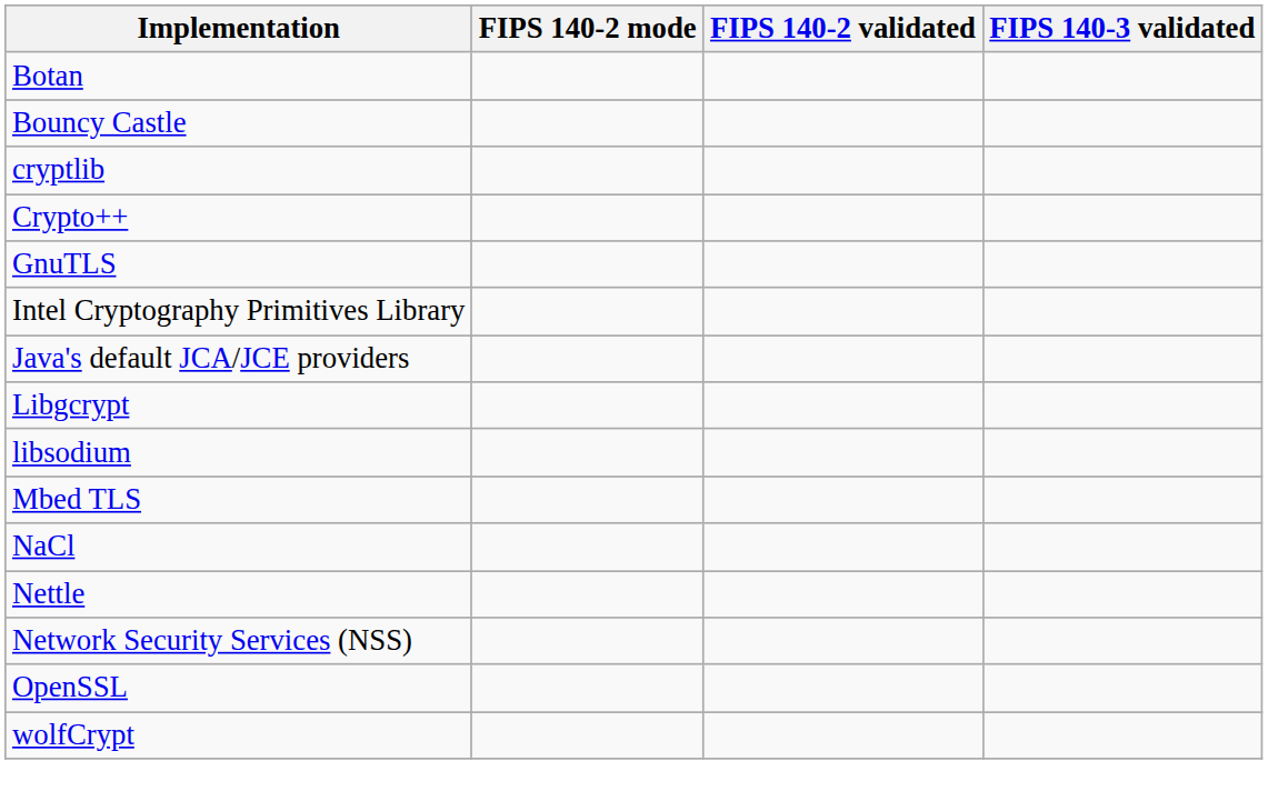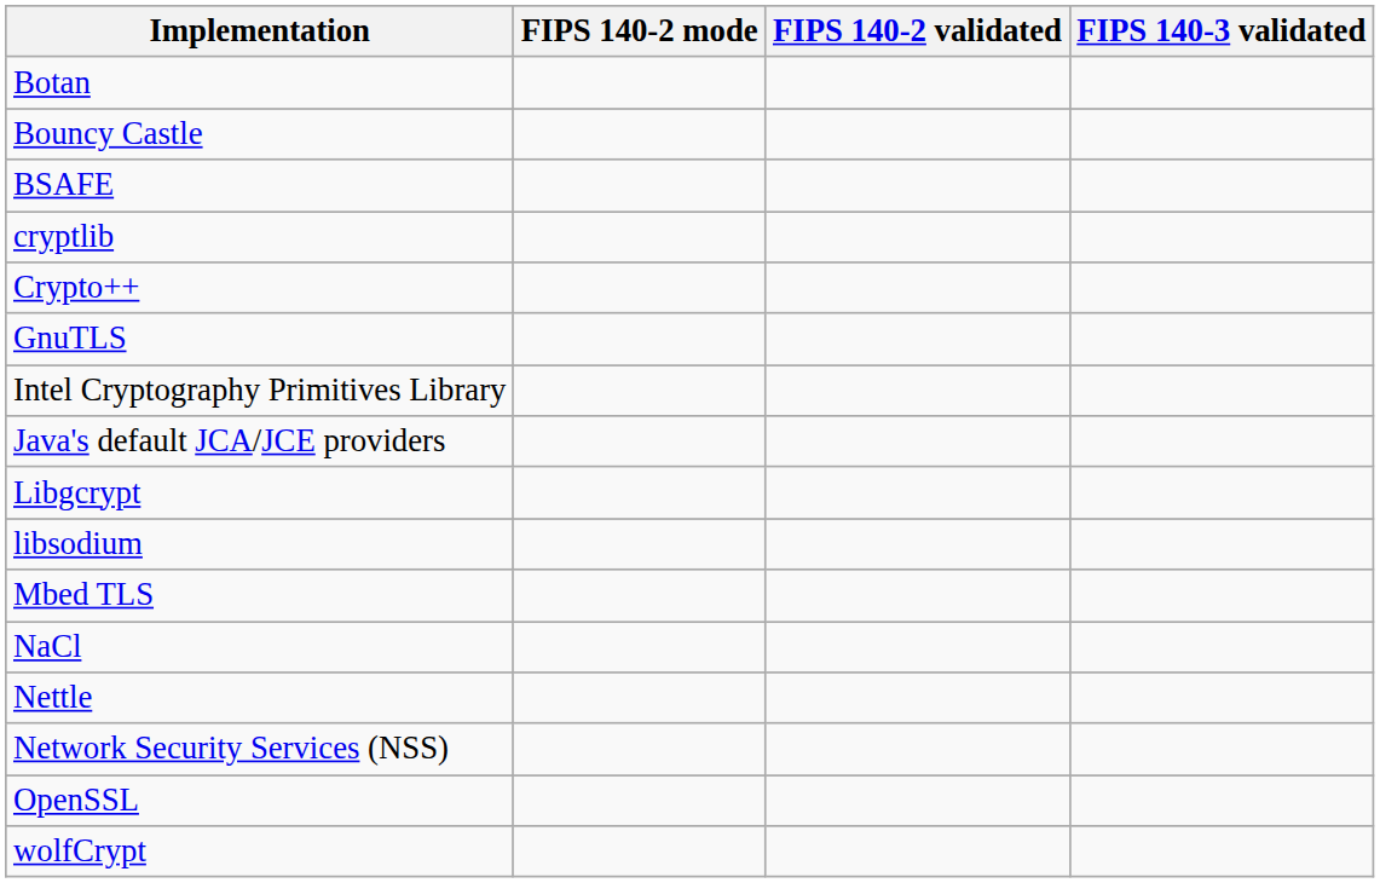+ row: BSAFE
